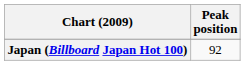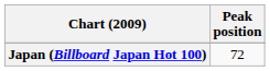Japan (Billboard Japan Hot 100) | Peak position: 92 -> 72
